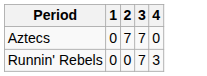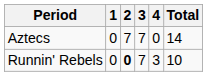+ column: Total | 14 | 10
Runnin' Rebels | 2: normal -> bold
